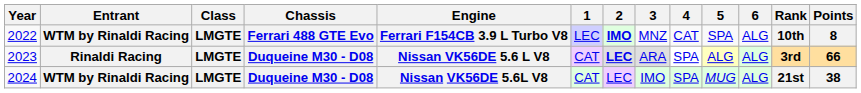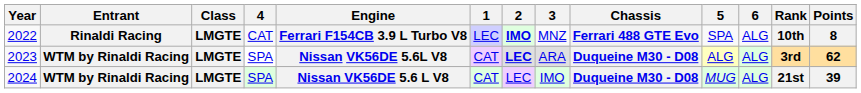columns swapped: Chassis <-> 4
2022 | Entrant: WTM by Rinaldi Racing -> Rinaldi Racing
2023 | Entrant: Rinaldi Racing -> WTM by Rinaldi Racing
2023 | Engine: Nissan VK56DE 5.6 L V8 -> Nissan VK56DE 5.6L V8
2023 | Points: 66 -> 62
2024 | Engine: Nissan VK56DE 5.6L V8 -> Nissan VK56DE 5.6 L V8
2024 | Points: 38 -> 39
